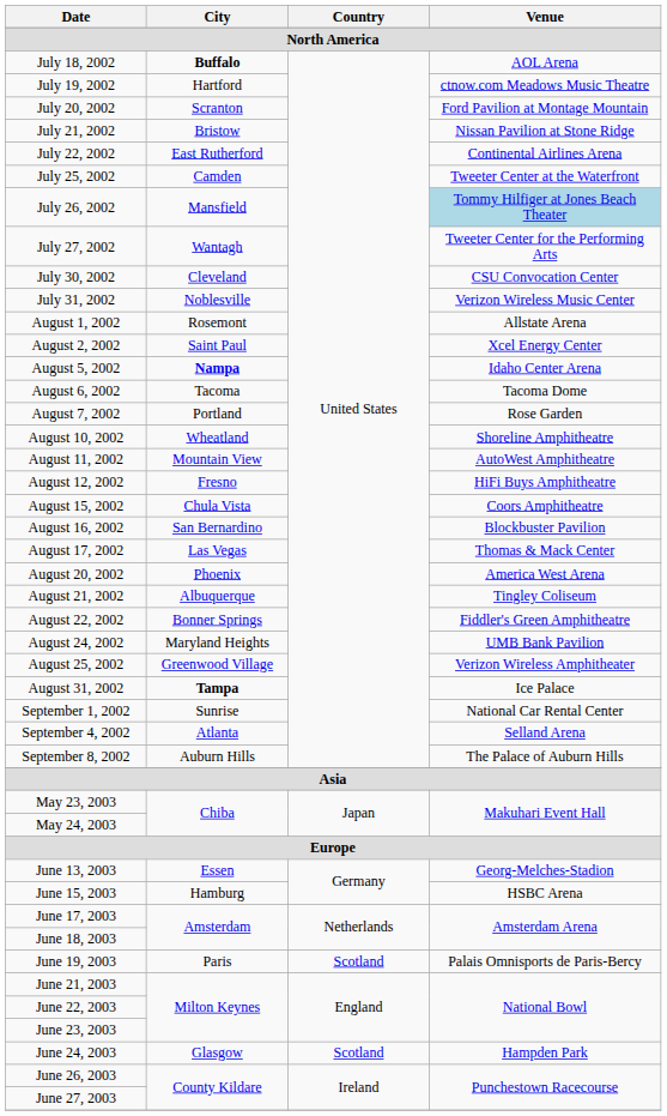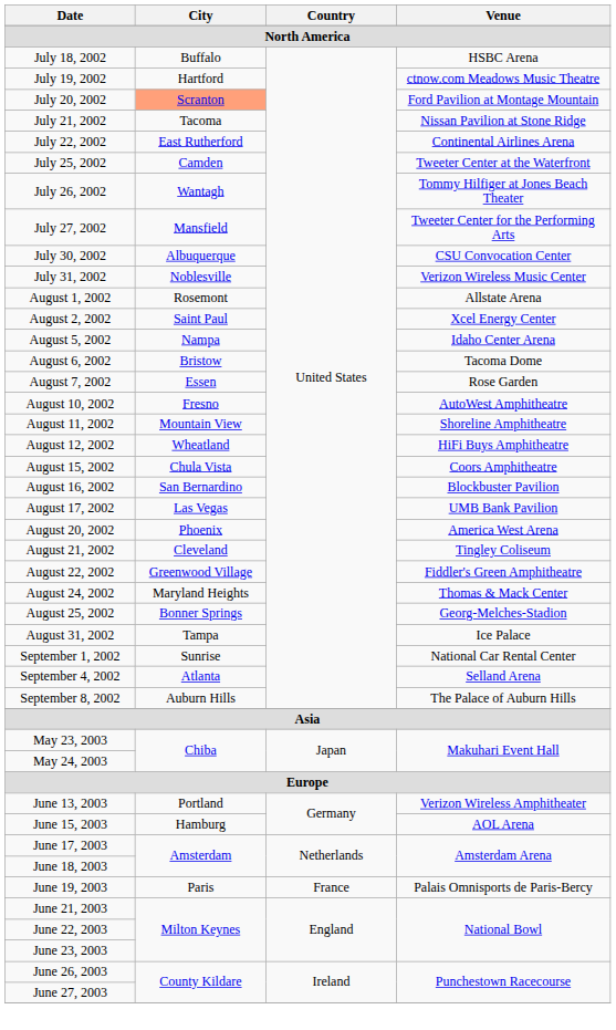July 18, 2002 | City: bold -> normal
July 18, 2002 | Venue: AOL Arena -> HSBC Arena
July 20, 2002 | City: no background -> lightsalmon background
July 21, 2002 | City: Bristow -> Tacoma
July 26, 2002 | City: Mansfield -> Wantagh
July 26, 2002 | Venue: lightblue background -> no background
July 27, 2002 | City: Wantagh -> Mansfield
July 30, 2002 | City: Cleveland -> Albuquerque
August 5, 2002 | City: bold -> normal
August 6, 2002 | City: Tacoma -> Bristow
August 7, 2002 | City: Portland -> Essen
August 10, 2002 | City: Wheatland -> Fresno
August 10, 2002 | Venue: Shoreline Amphitheatre -> AutoWest Amphitheatre
August 11, 2002 | Venue: AutoWest Amphitheatre -> Shoreline Amphitheatre
August 12, 2002 | City: Fresno -> Wheatland
August 17, 2002 | Venue: Thomas & Mack Center -> UMB Bank Pavilion
August 21, 2002 | City: Albuquerque -> Cleveland
August 22, 2002 | City: Bonner Springs -> Greenwood Village
August 24, 2002 | Venue: UMB Bank Pavilion -> Thomas & Mack Center
August 25, 2002 | City: Greenwood Village -> Bonner Springs
August 25, 2002 | Venue: Verizon Wireless Amphitheater -> Georg-Melches-Stadion
August 31, 2002 | City: bold -> normal
June 13, 2003 | City: Essen -> Portland
June 13, 2003 | Venue: Georg-Melches-Stadion -> Verizon Wireless Amphitheater
June 15, 2003 | Venue: HSBC Arena -> AOL Arena
June 19, 2003 | Country: Scotland -> France
- row: June 24, 2003 | Glasgow | Scotland | Hampden Park
